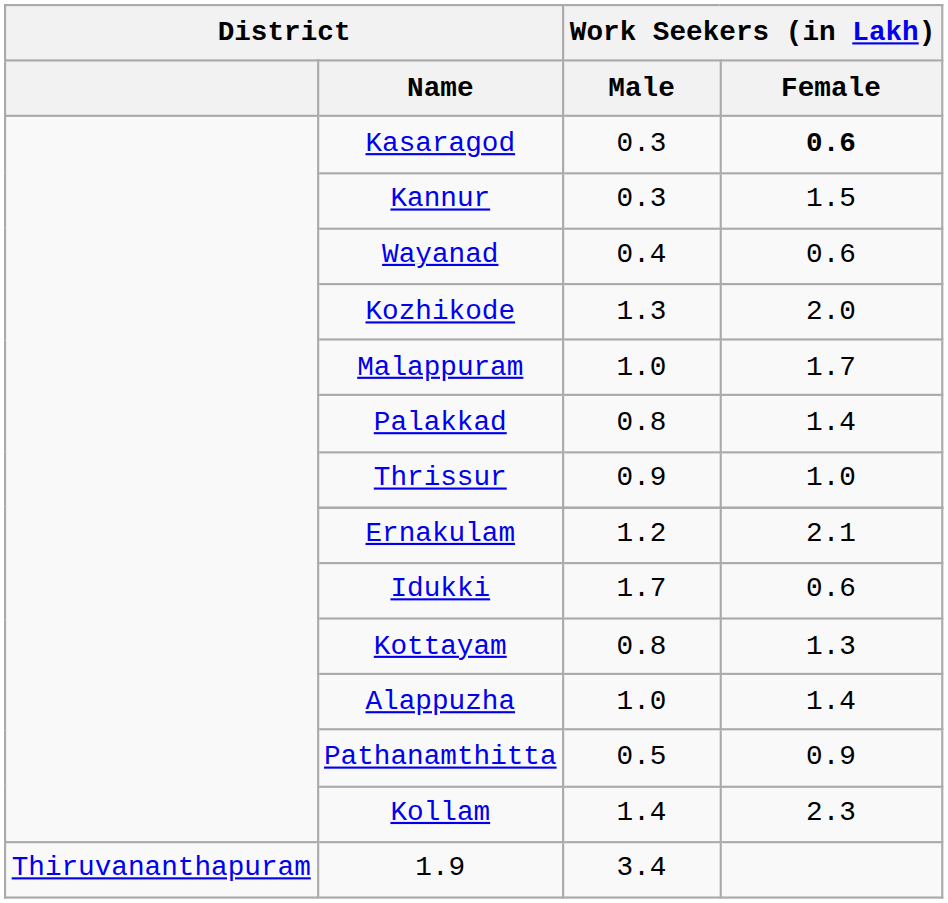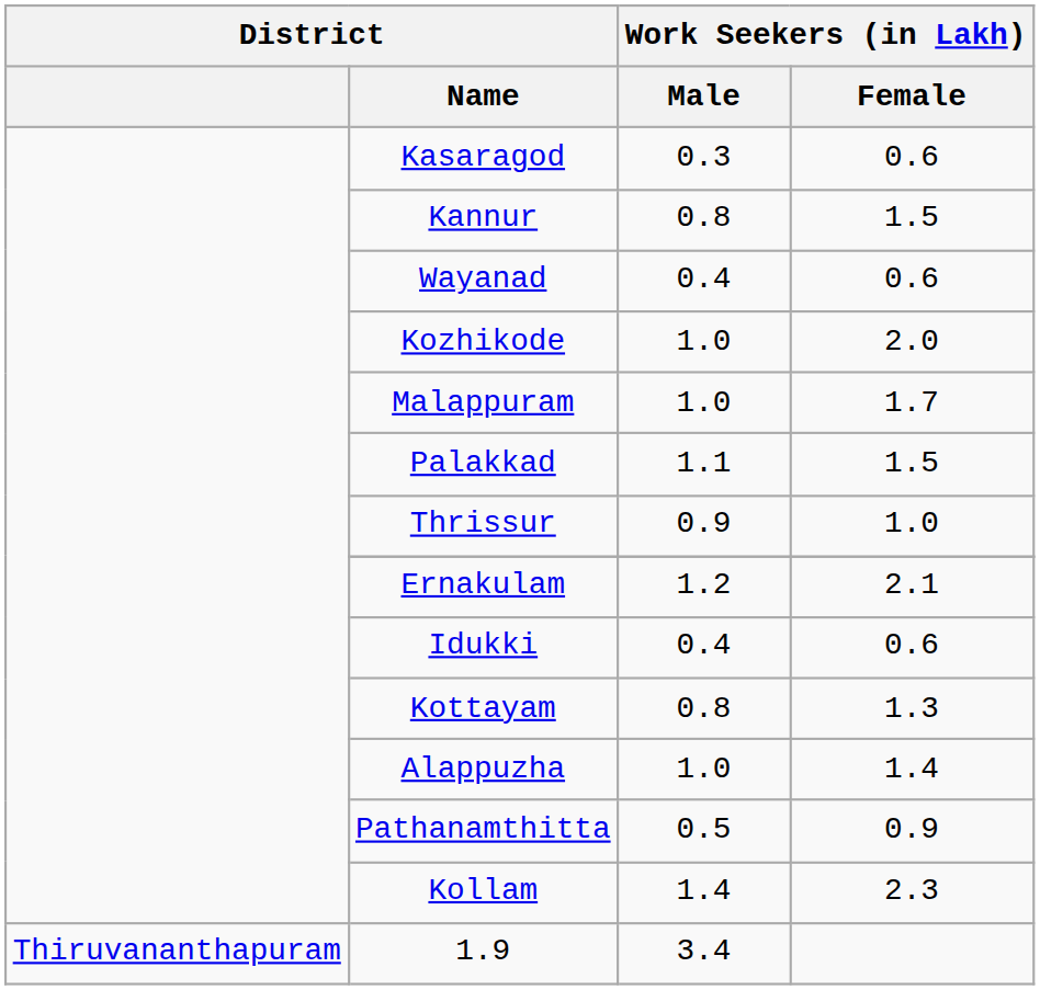Kasaragod | Work Seekers (in Lakh) / Female: bold -> normal
Kannur | Work Seekers (in Lakh) / Male: 0.3 -> 0.8
Kozhikode | Work Seekers (in Lakh) / Male: 1.3 -> 1.0
Palakkad | Work Seekers (in Lakh) / Male: 0.8 -> 1.1
Palakkad | Work Seekers (in Lakh) / Female: 1.4 -> 1.5
Idukki | Work Seekers (in Lakh) / Male: 1.7 -> 0.4
